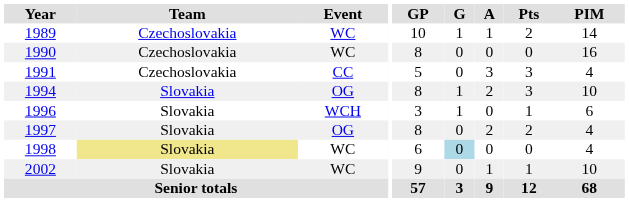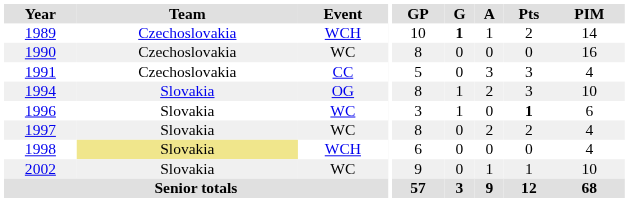1989 | Event: WC -> WCH
1989 | G: normal -> bold
1996 | Event: WCH -> WC
1996 | Pts: normal -> bold
1997 | Event: OG -> WC
1998 | Event: WC -> WCH
1998 | G: lightblue background -> no background
